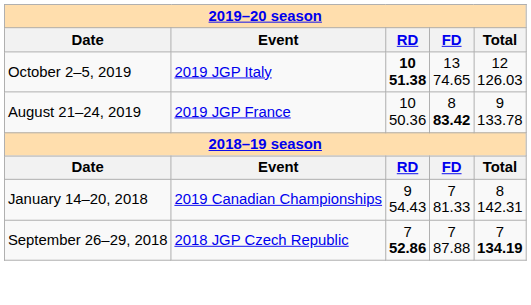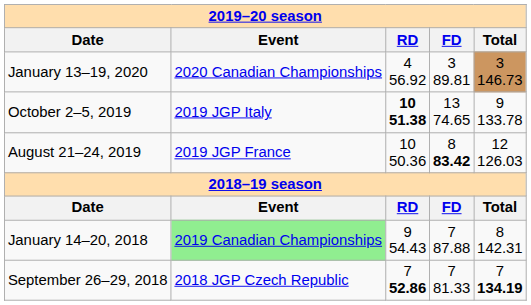+ row: January 13–19, 2020 | 2020 Canadian Championships | 4 56.92 | 3 89.81 | 3 146.73
October 2–5, 2019 | Total: 12 126.03 -> 9 133.78
August 21–24, 2019 | Total: 9 133.78 -> 12 126.03
January 14–20, 2018 | Event: no background -> lightgreen background
January 14–20, 2018 | FD: 7 81.33 -> 7 87.88
September 26–29, 2018 | FD: 7 87.88 -> 7 81.33
